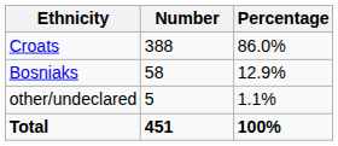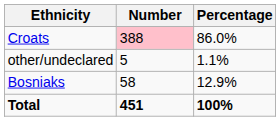Croats | Number: no background -> pink background
rows swapped: Bosniaks <-> other/undeclared
